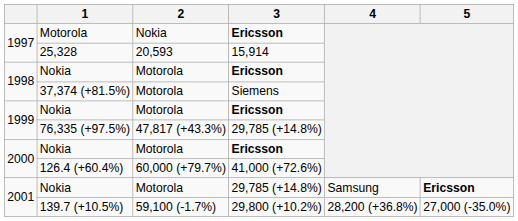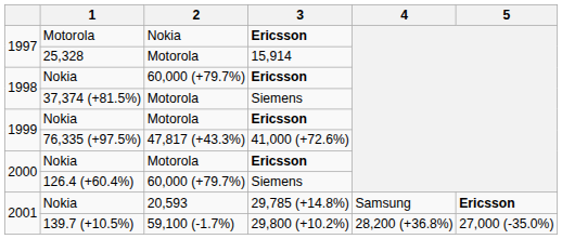25,328 | 2: 20,593 -> Motorola
1998 / Nokia | 2: Motorola -> 60,000 (+79.7%)
76,335 (+97.5%) | 3: 29,785 (+14.8%) -> 41,000 (+72.6%)
126.4 (+60.4%) | 3: 41,000 (+72.6%) -> Siemens
2001 / Nokia | 2: Motorola -> 20,593
